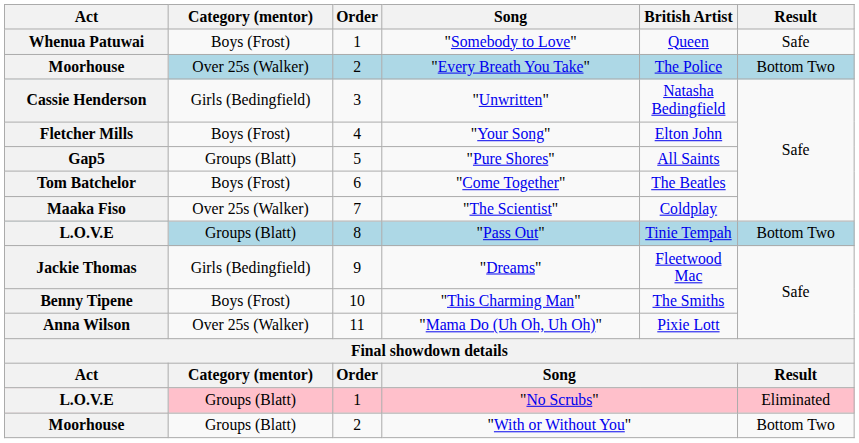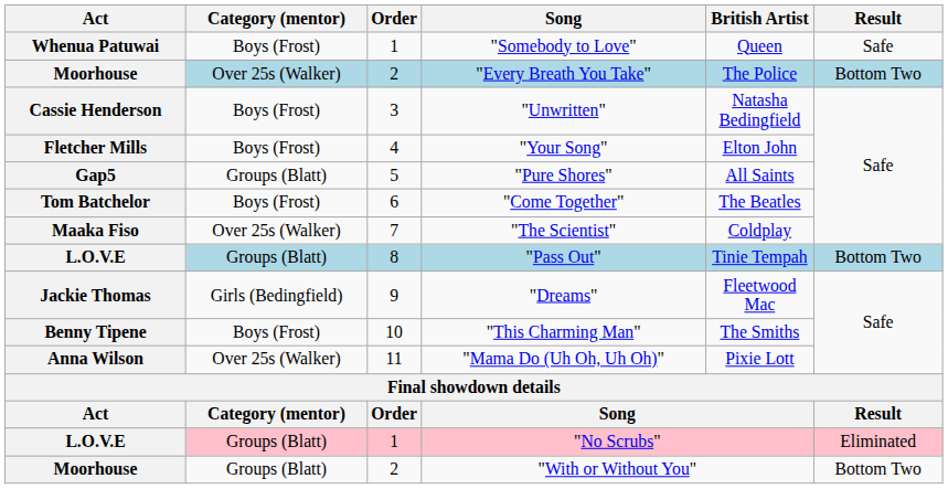"Unwritten" | Category (mentor): Girls (Bedingfield) -> Boys (Frost)
